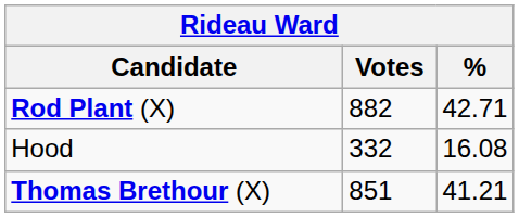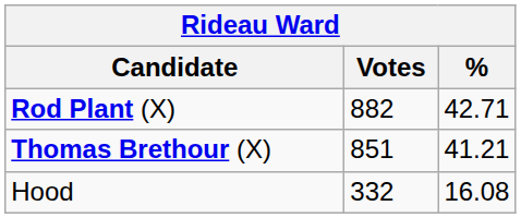rows swapped: Thomas Brethour (X) <-> Hood
